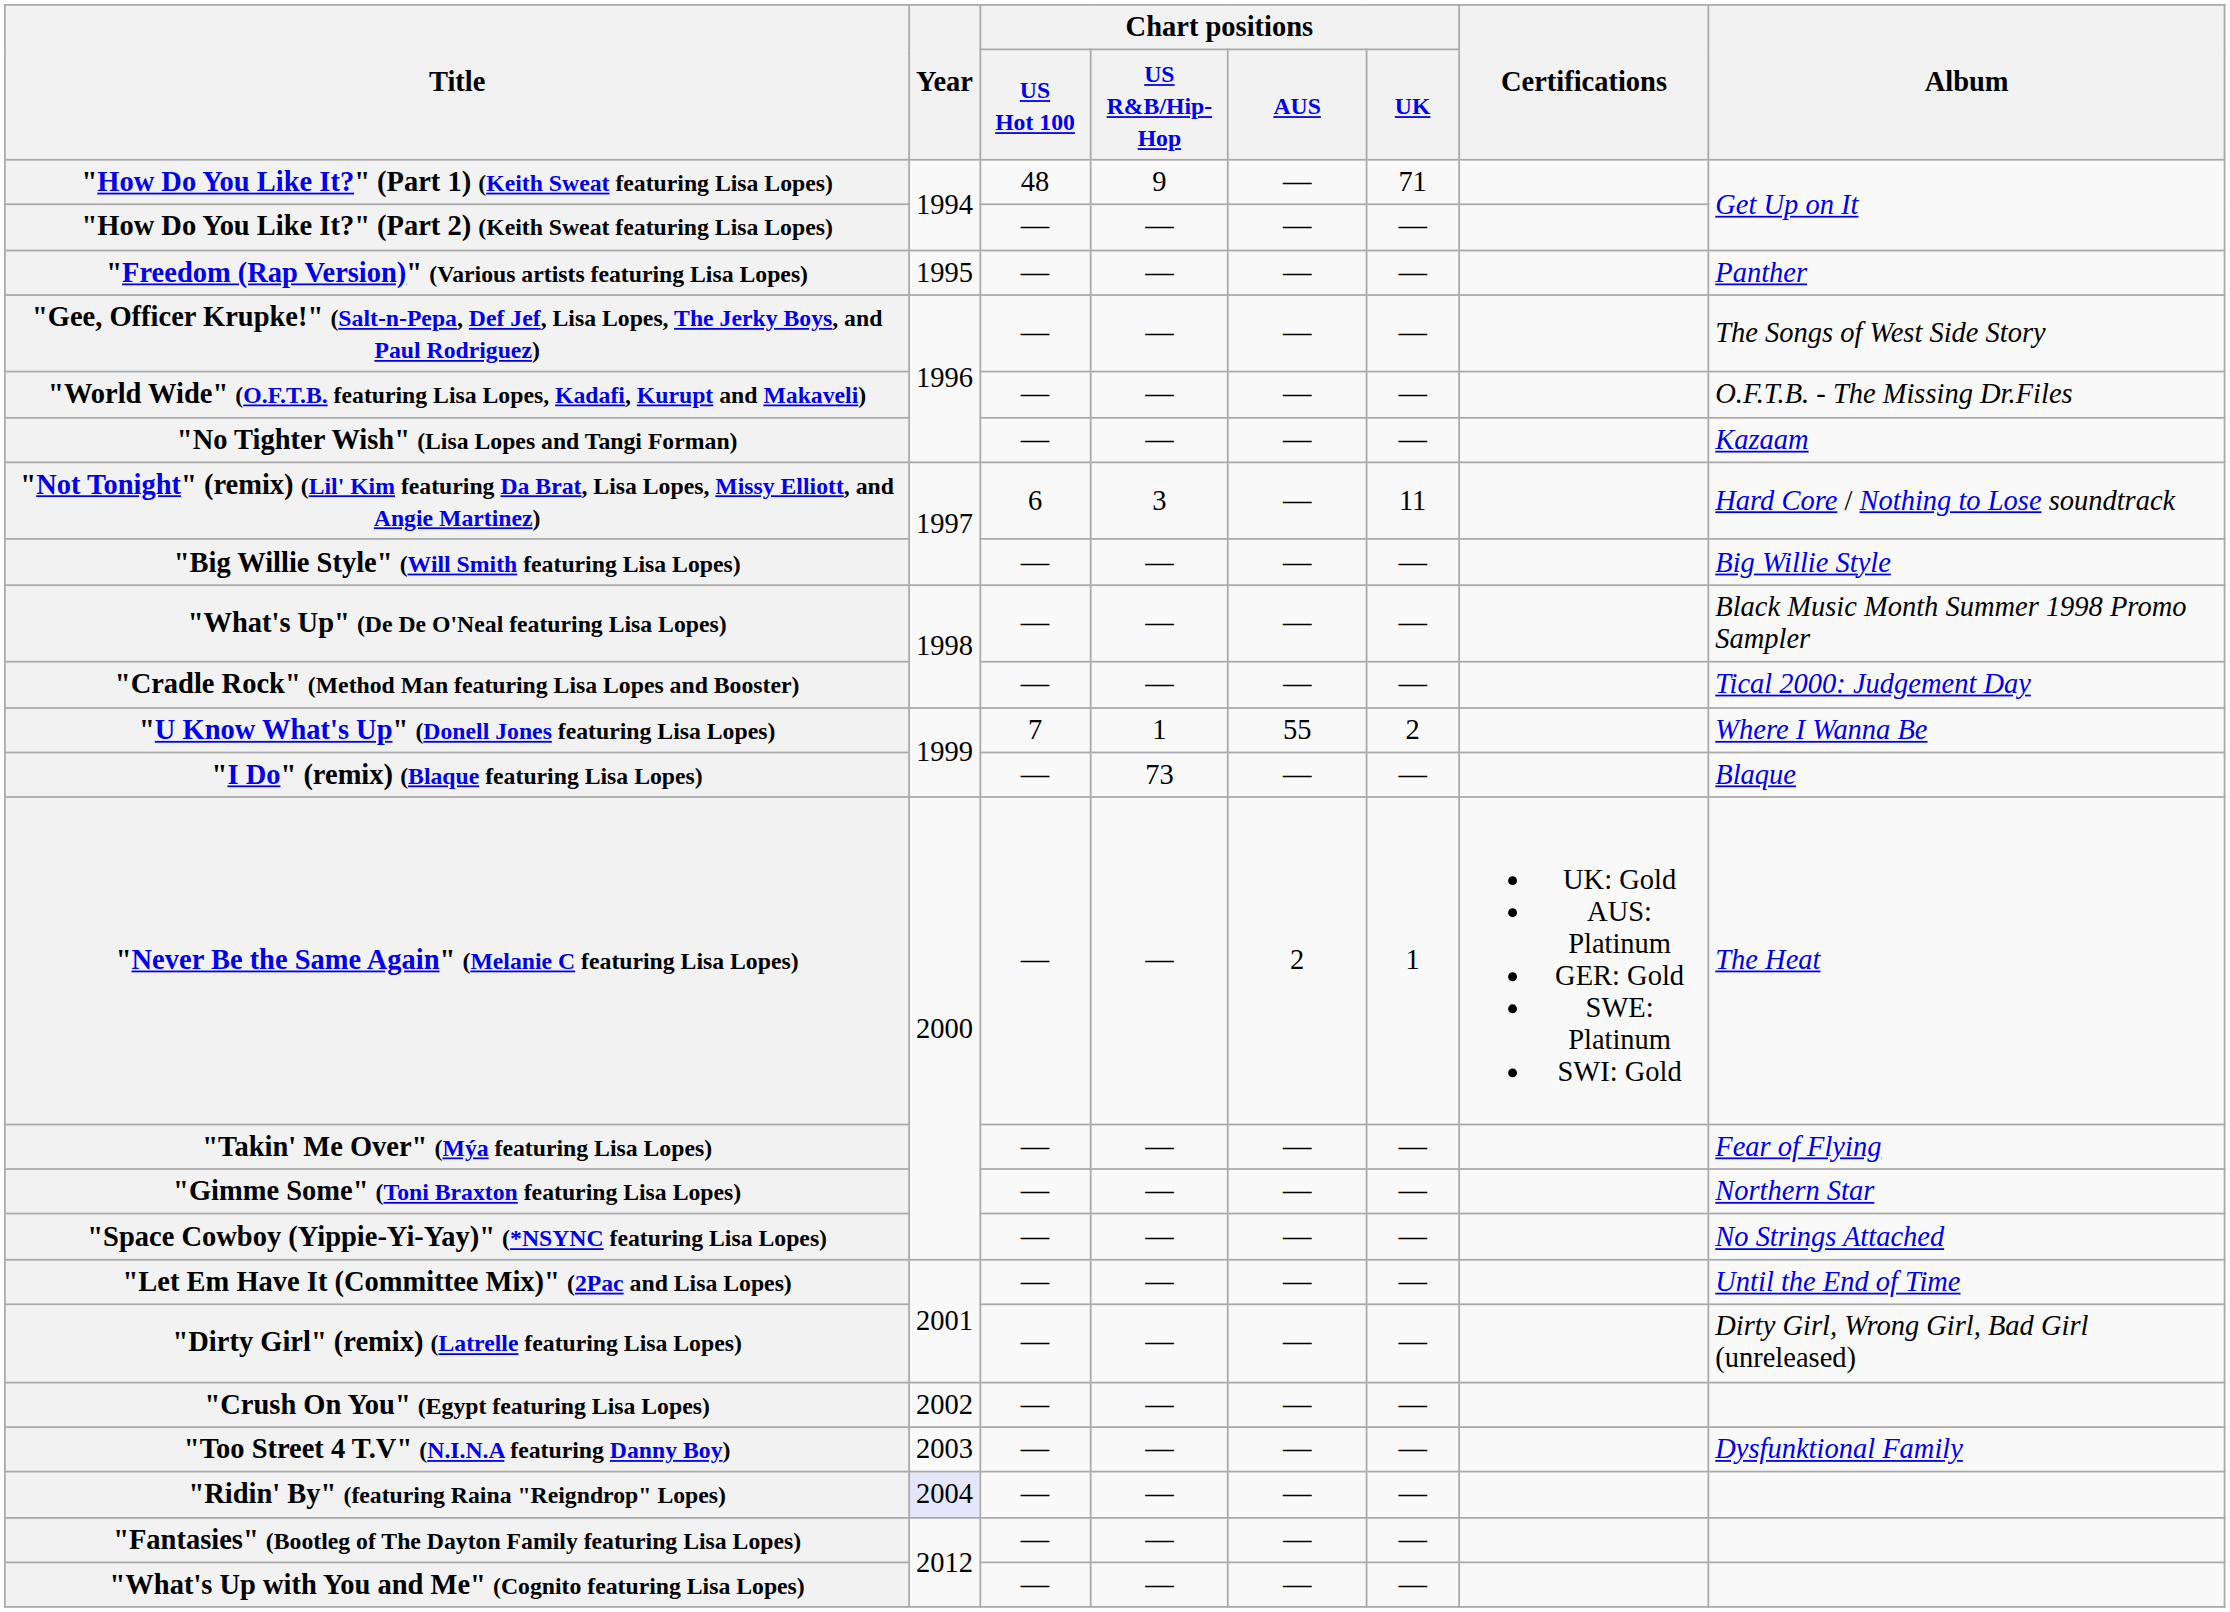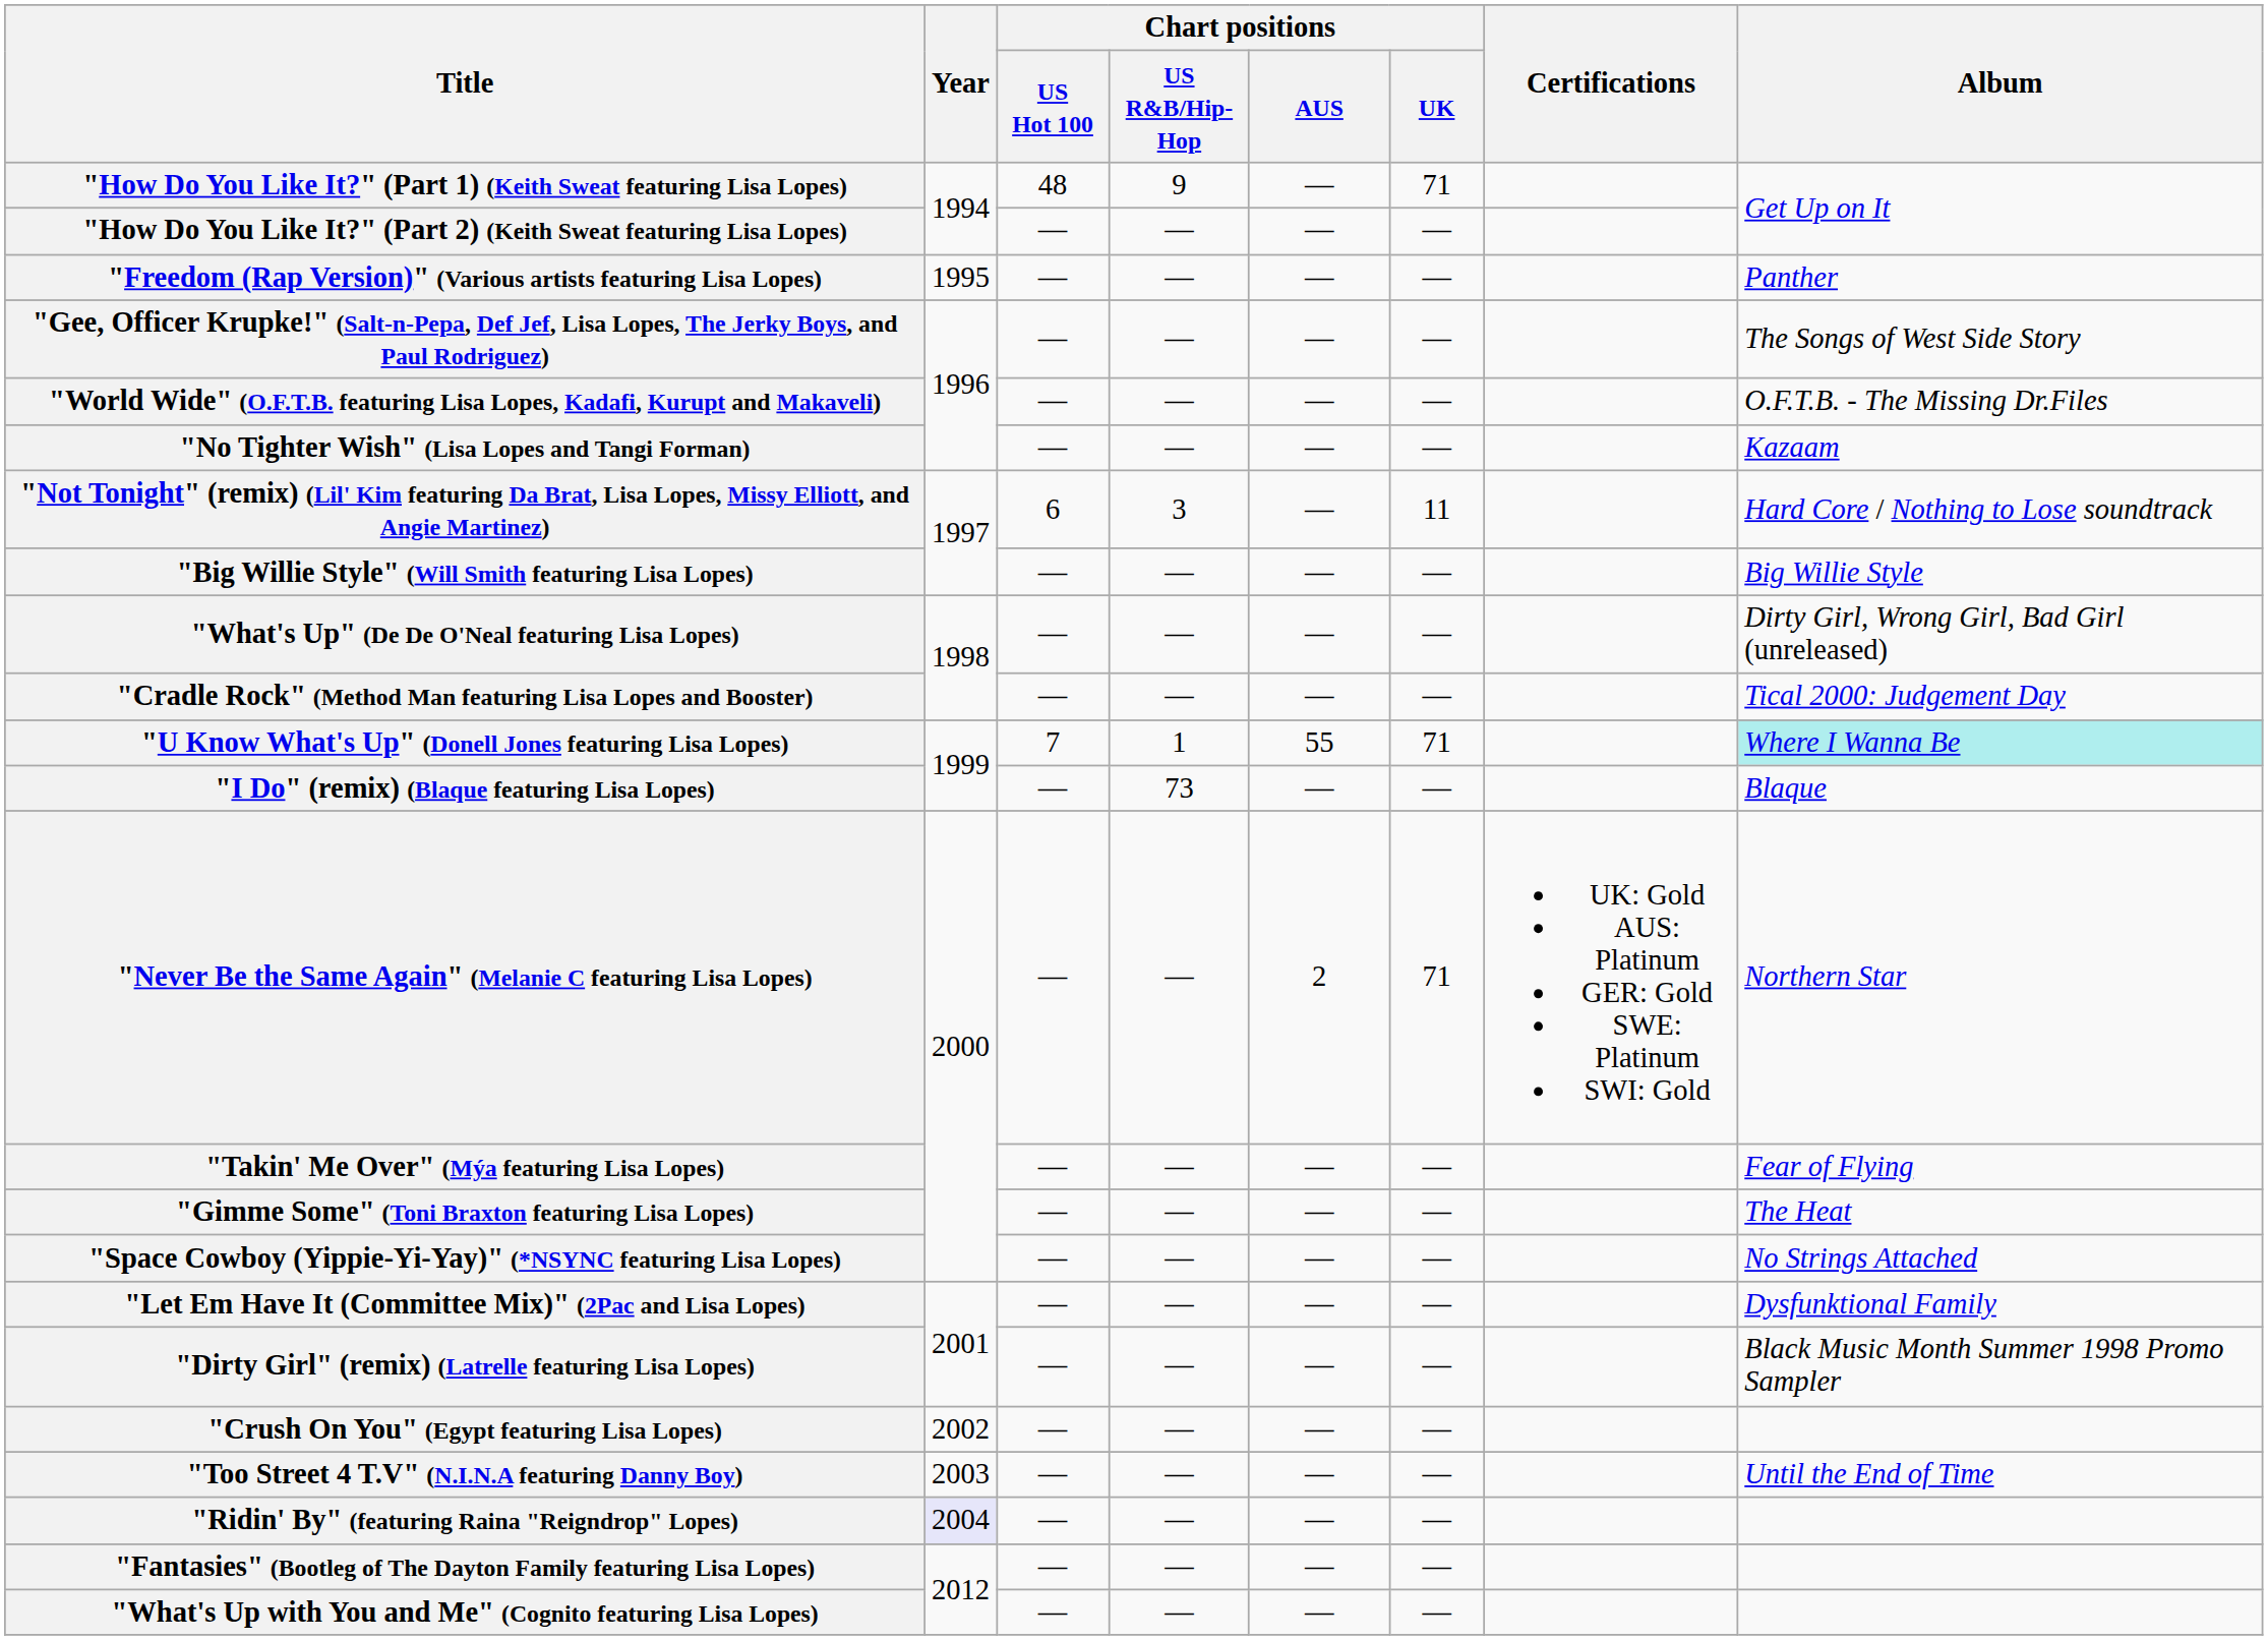"What's Up" (De De O'Neal featuring Lisa Lopes) | Album: Black Music Month Summer 1998 Promo Sampler -> Dirty Girl, Wrong Girl, Bad Girl (unreleased)
"U Know What's Up" (Donell Jones featuring Lisa Lopes) | Chart positions / UK: 2 -> 71
"U Know What's Up" (Donell Jones featuring Lisa Lopes) | Album: no background -> paleturquoise background
"Never Be the Same Again" (Melanie C featuring Lisa Lopes) | Chart positions / UK: 1 -> 71
"Never Be the Same Again" (Melanie C featuring Lisa Lopes) | Album: The Heat -> Northern Star
"Gimme Some" (Toni Braxton featuring Lisa Lopes) | Album: Northern Star -> The Heat
"Let Em Have It (Committee Mix)" (2Pac and Lisa Lopes) | Album: Until the End of Time -> Dysfunktional Family
"Dirty Girl" (remix) (Latrelle featuring Lisa Lopes) | Album: Dirty Girl, Wrong Girl, Bad Girl (unreleased) -> Black Music Month Summer 1998 Promo Sampler
"Too Street 4 T.V" (N.I.N.A featuring Danny Boy) | Album: Dysfunktional Family -> Until the End of Time
